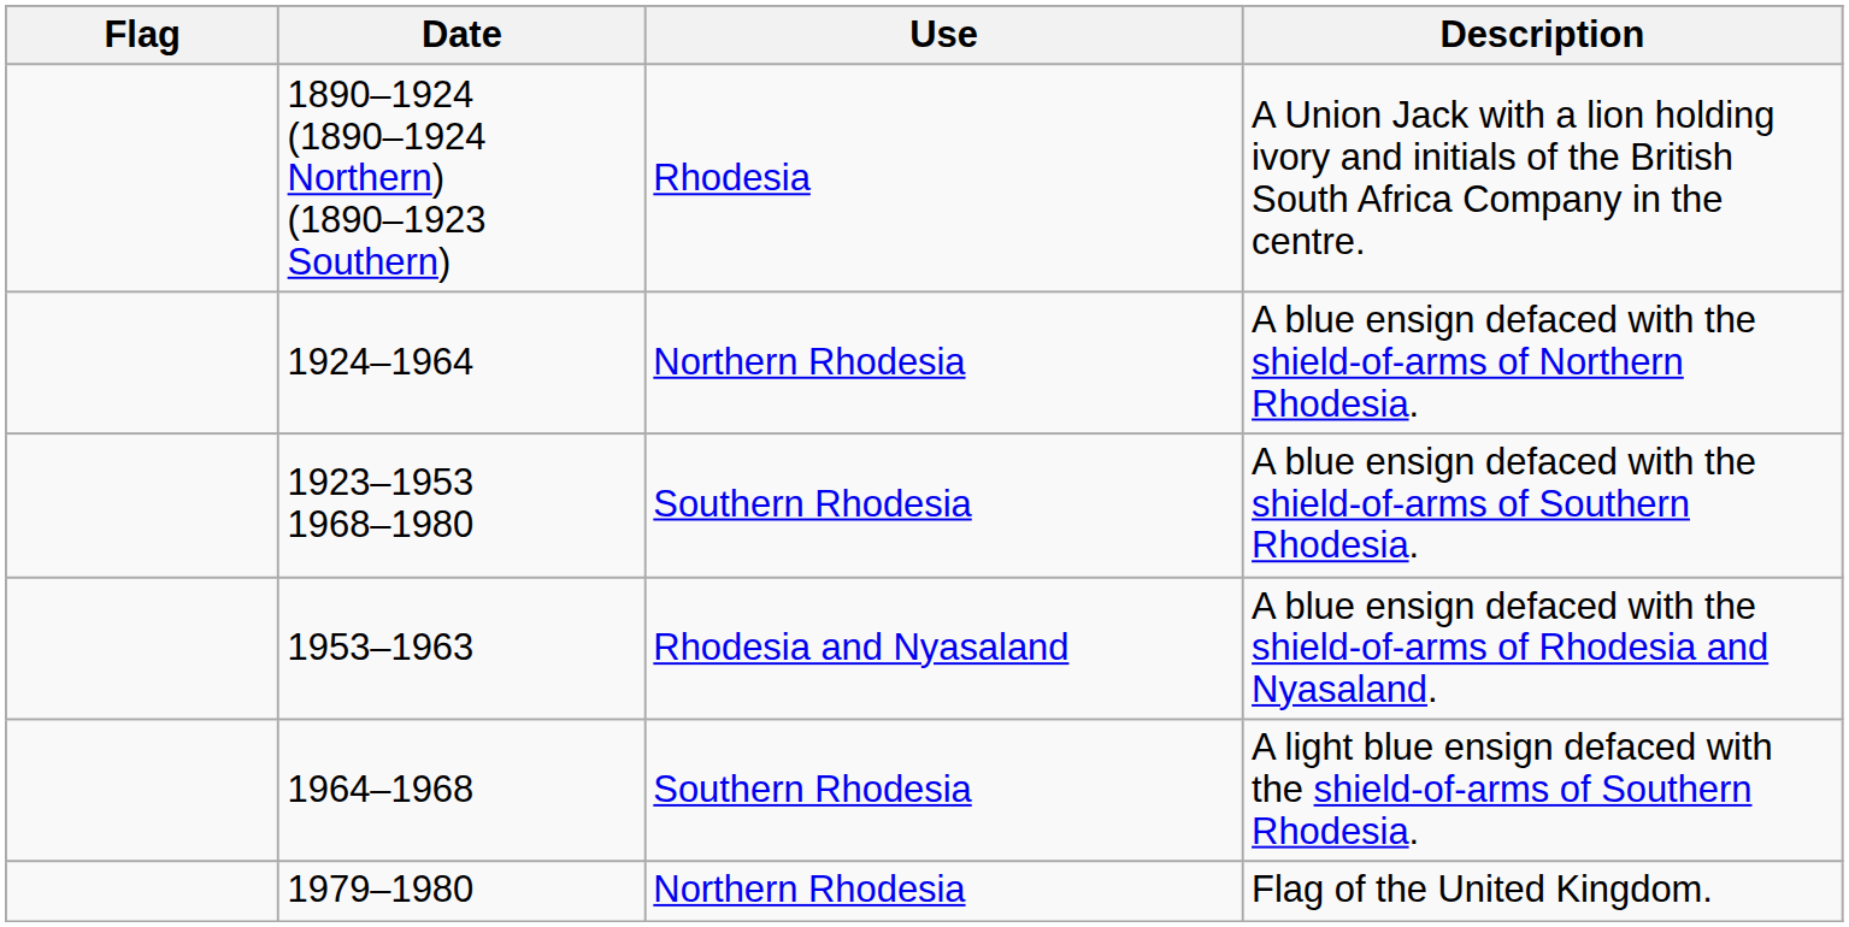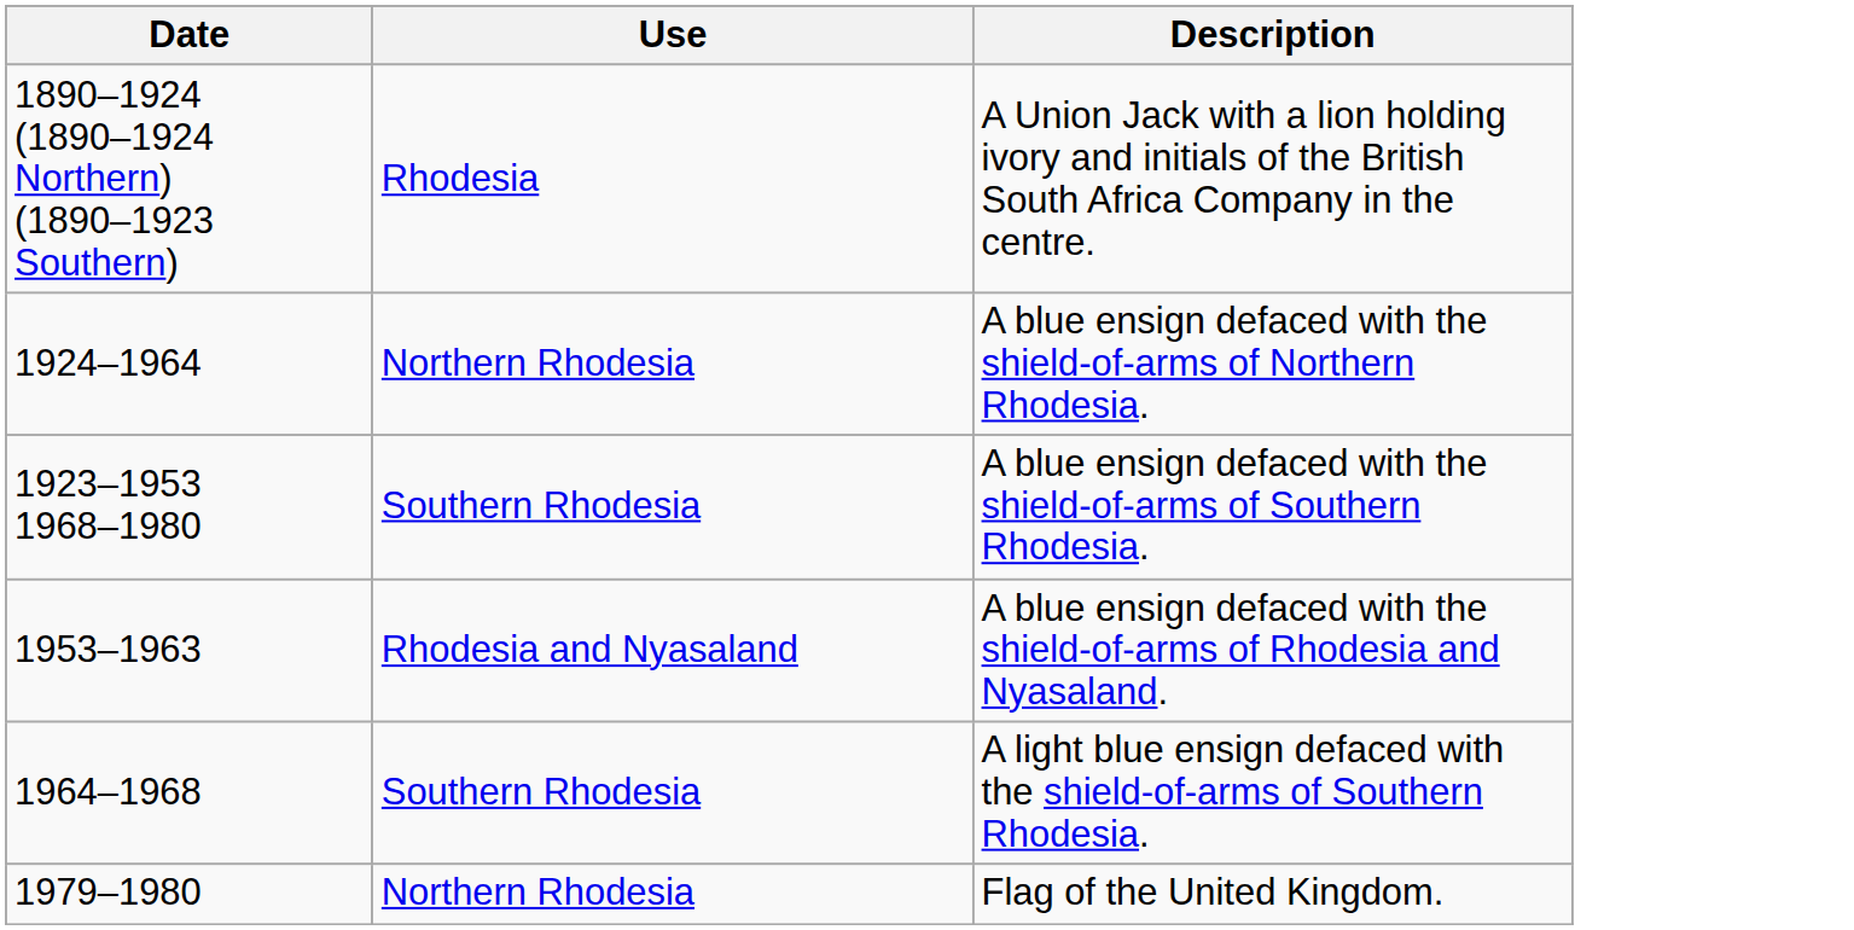- column: Flag
